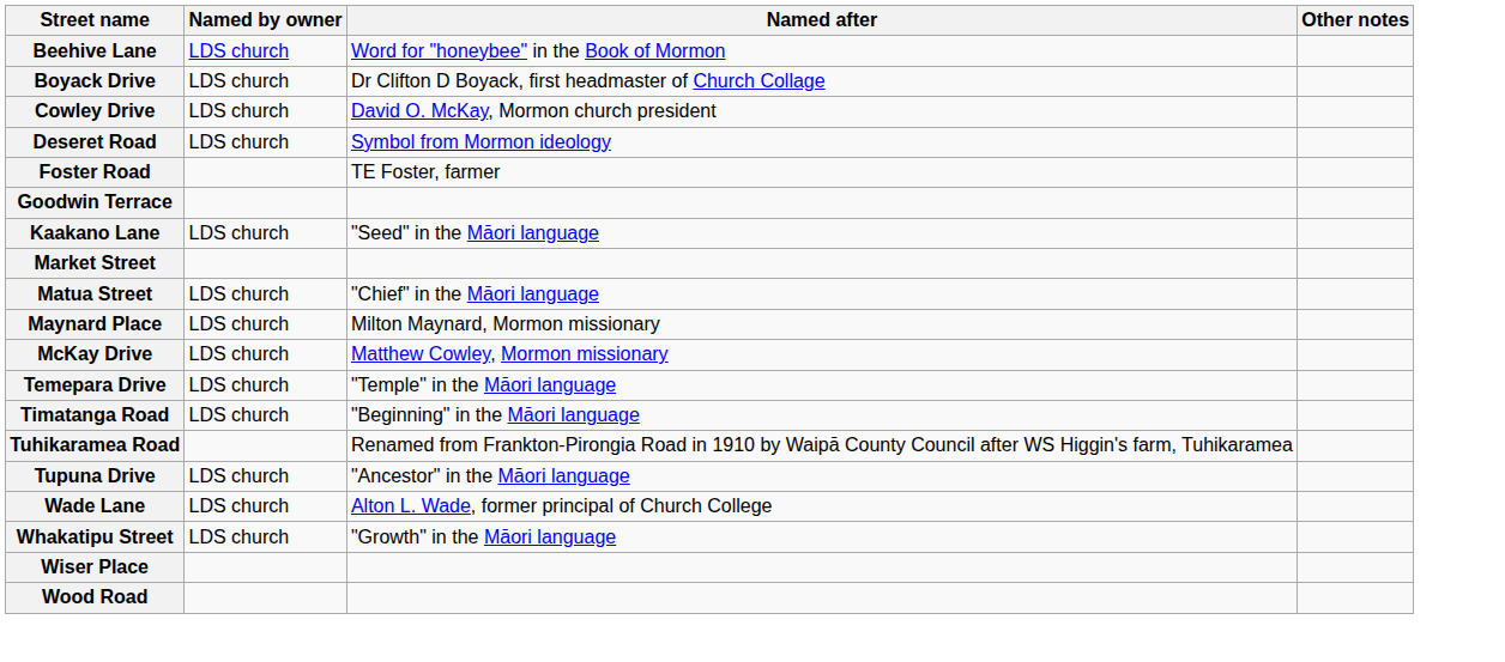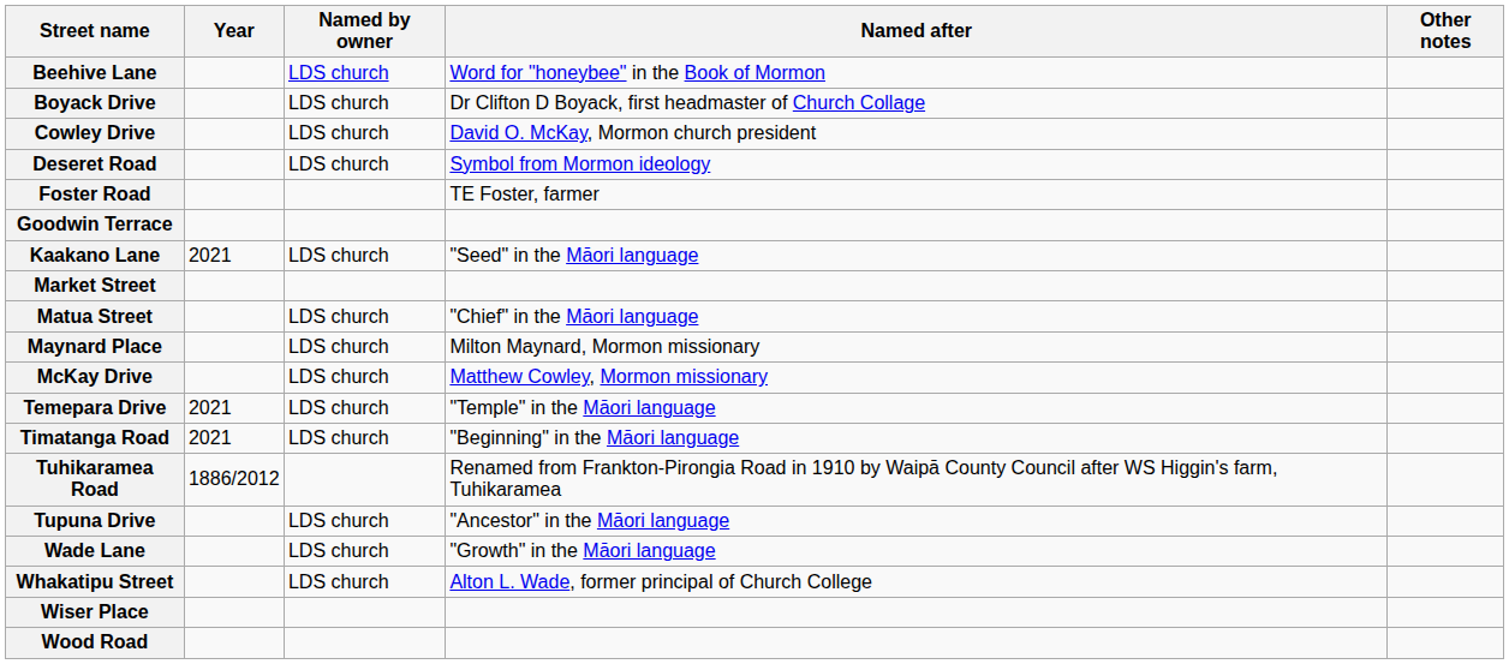+ column: Year | 2021 | 2021 | 2021 | 1886/2012
Wade Lane | Named after: Alton L. Wade, former principal of Church College -> "Growth" in the Māori language
Whakatipu Street | Named after: "Growth" in the Māori language -> Alton L. Wade, former principal of Church College
